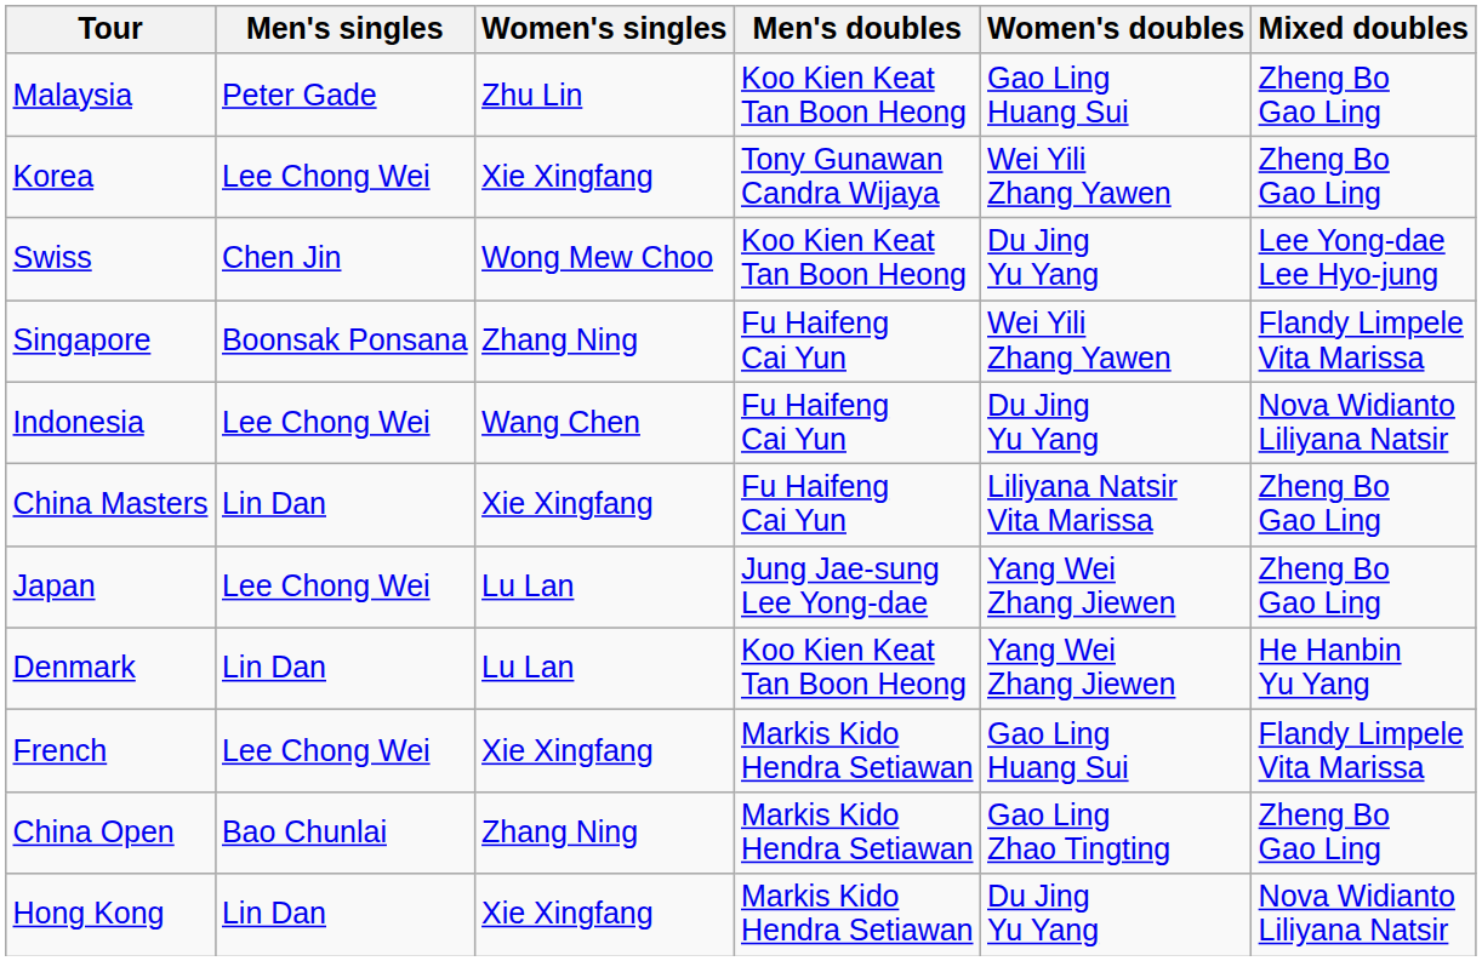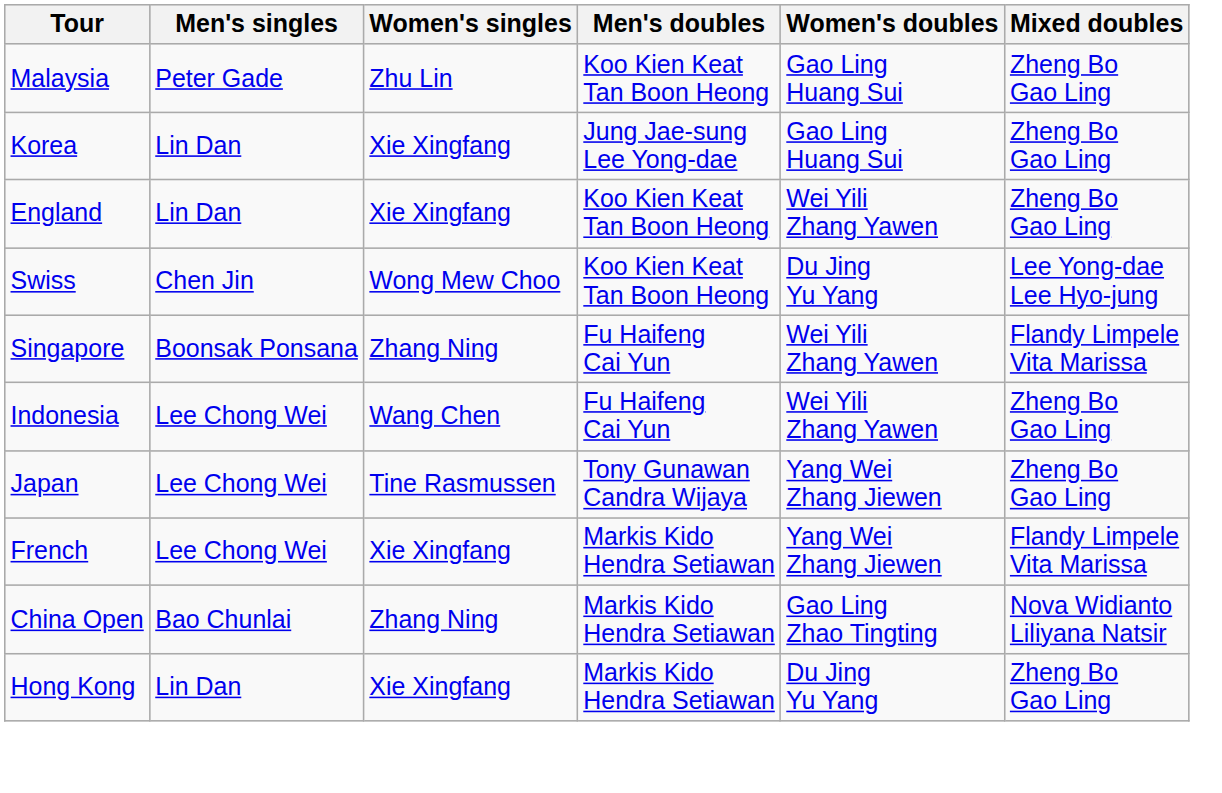Korea | Men's singles: Lee Chong Wei -> Lin Dan
Korea | Men's doubles: Tony Gunawan Candra Wijaya -> Jung Jae-sung Lee Yong-dae
Korea | Women's doubles: Wei Yili Zhang Yawen -> Gao Ling Huang Sui
+ row: England | Lin Dan | Xie Xingfang | Koo Kien Keat Tan Boon Heong | Wei Yili Zhang Yawen | Zheng Bo Gao Ling
Indonesia | Women's doubles: Du Jing Yu Yang -> Wei Yili Zhang Yawen
Indonesia | Mixed doubles: Nova Widianto Liliyana Natsir -> Zheng Bo Gao Ling
- row: China Masters | Lin Dan | Xie Xingfang | Fu Haifeng Cai Yun | Liliyana Natsir Vita Marissa | Zheng Bo Gao Ling
Japan | Women's singles: Lu Lan -> Tine Rasmussen
Japan | Men's doubles: Jung Jae-sung Lee Yong-dae -> Tony Gunawan Candra Wijaya
- row: Denmark | Lin Dan | Lu Lan | Koo Kien Keat Tan Boon Heong | Yang Wei Zhang Jiewen | He Hanbin Yu Yang
French | Women's doubles: Gao Ling Huang Sui -> Yang Wei Zhang Jiewen
China Open | Mixed doubles: Zheng Bo Gao Ling -> Nova Widianto Liliyana Natsir
Hong Kong | Mixed doubles: Nova Widianto Liliyana Natsir -> Zheng Bo Gao Ling
